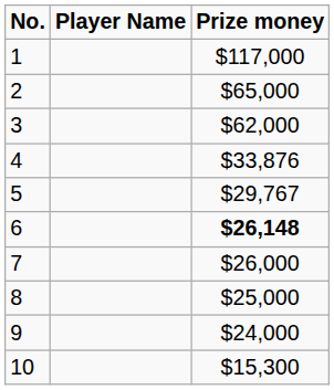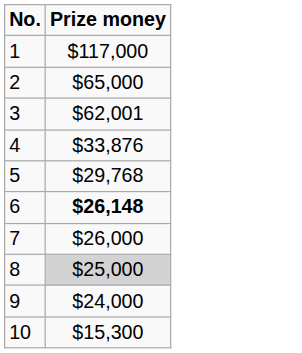- column: Player Name
3 | Prize money: $62,000 -> $62,001
5 | Prize money: $29,767 -> $29,768
8 | Prize money: no background -> lightgrey background
